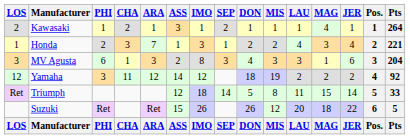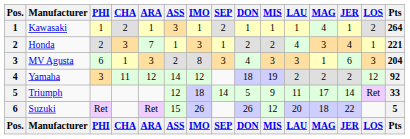columns swapped: Pos. <-> LOS
Triumph | MIS: 8 -> 9
Triumph | MAG: 15 -> 17
